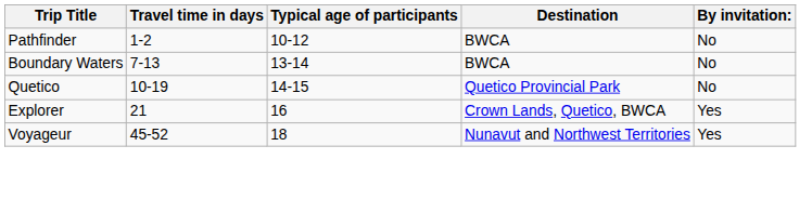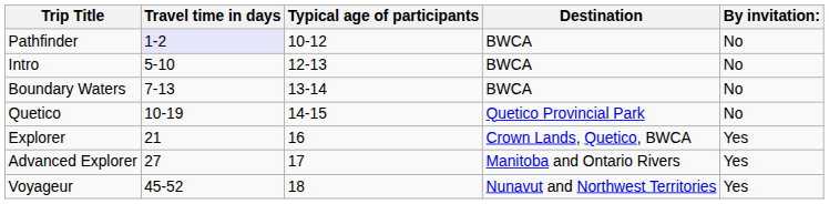Pathfinder | Travel time in days: no background -> lavender background
+ row: Intro | 5-10 | 12-13 | BWCA | No
+ row: Advanced Explorer | 27 | 17 | Manitoba and Ontario Rivers | Yes
